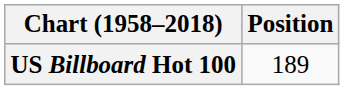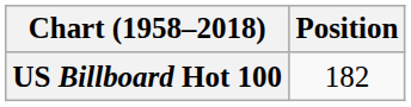US Billboard Hot 100 | Position: 189 -> 182
